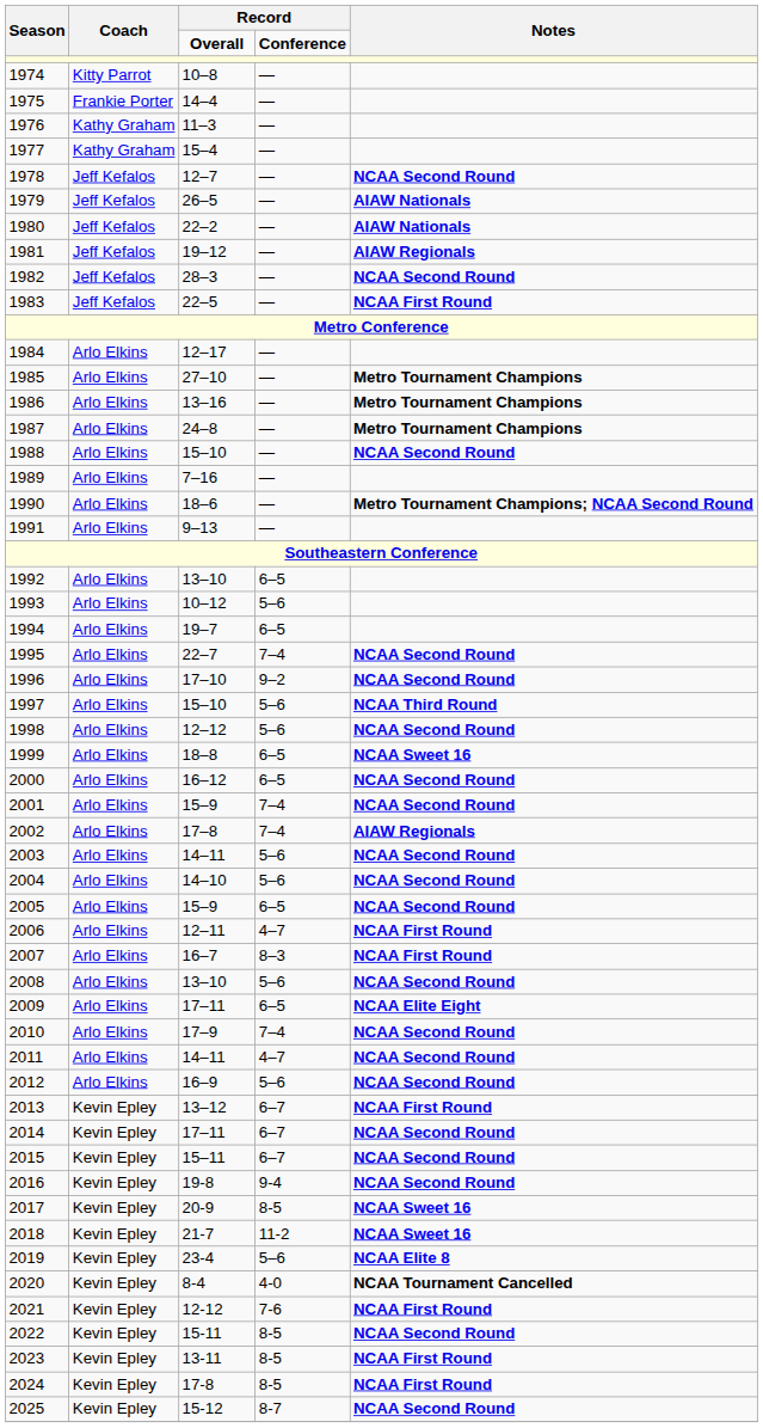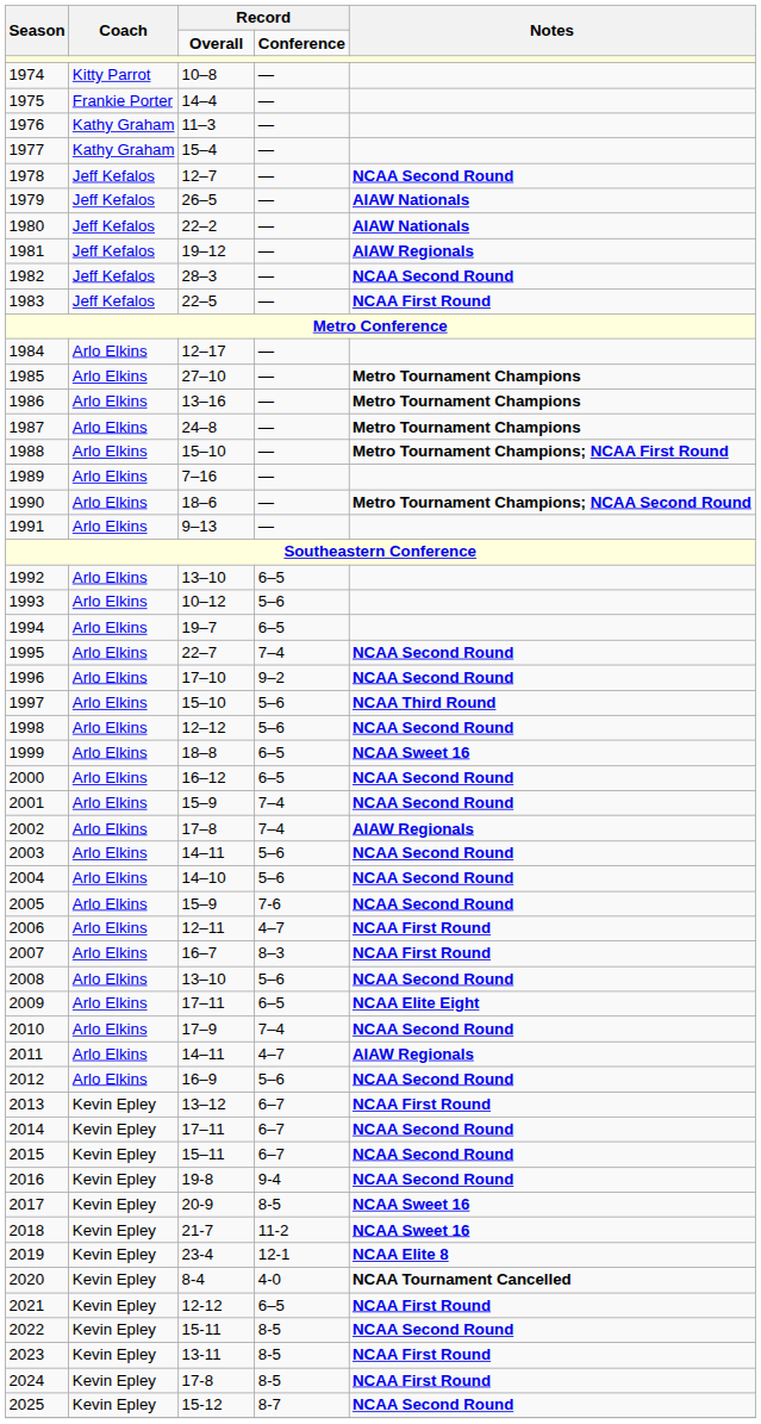1988 | Notes: NCAA Second Round -> Metro Tournament Champions; NCAA First Round
2005 | column 4: 6–5 -> 7-6
2011 | Notes: NCAA Second Round -> AIAW Regionals
2019 | column 4: 5–6 -> 12-1
2021 | column 4: 7-6 -> 6–5
